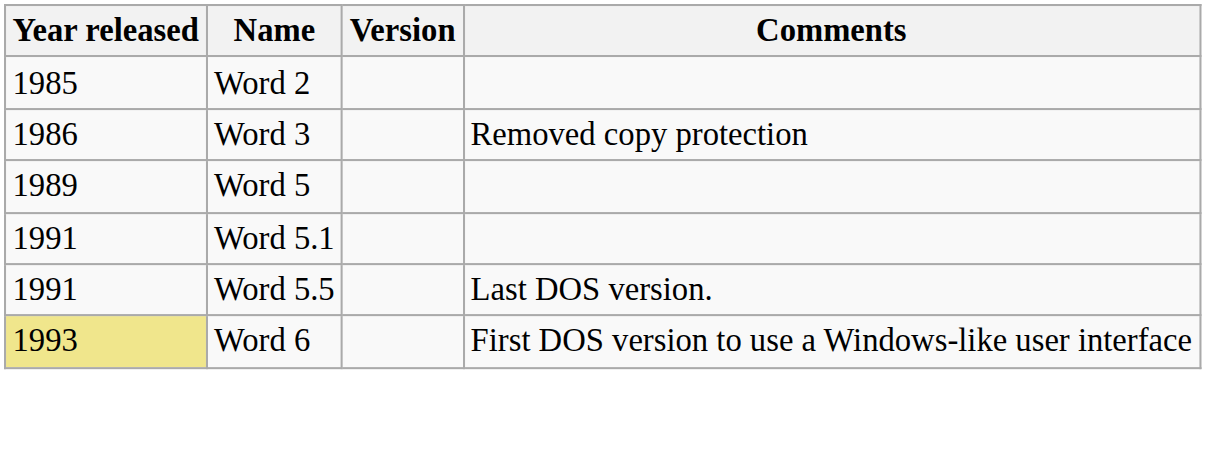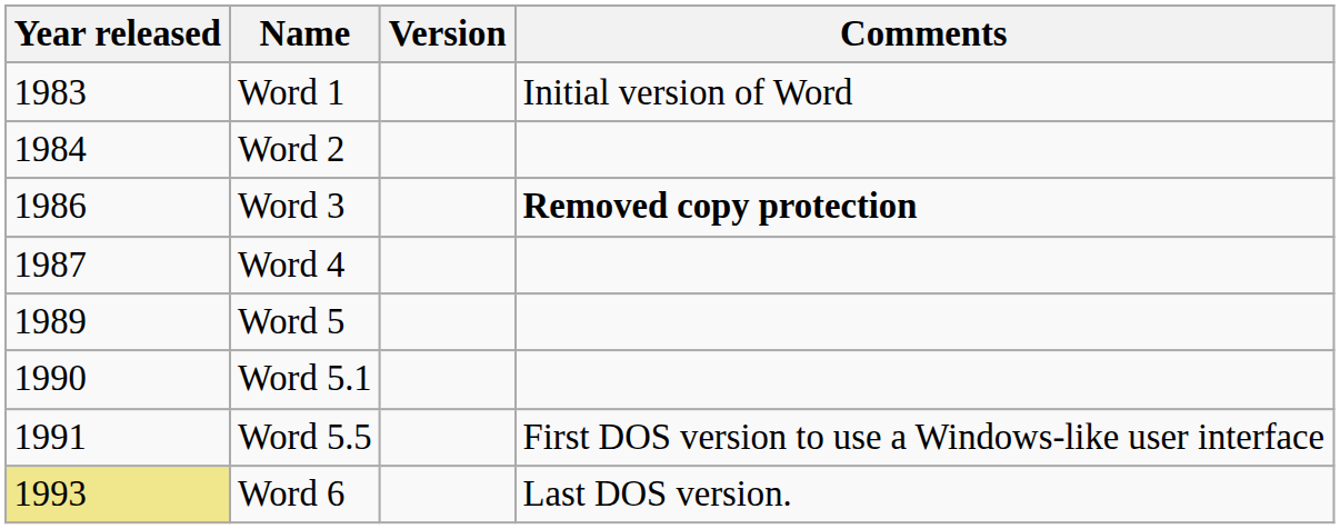+ row: 1983 | Word 1 | Initial version of Word
Word 2 | Year released: 1985 -> 1984
Word 3 | Comments: normal -> bold
+ row: 1987 | Word 4
Word 5.1 | Year released: 1991 -> 1990
Word 5.5 | Comments: Last DOS version. -> First DOS version to use a Windows-like user interface
Word 6 | Comments: First DOS version to use a Windows-like user interface -> Last DOS version.
